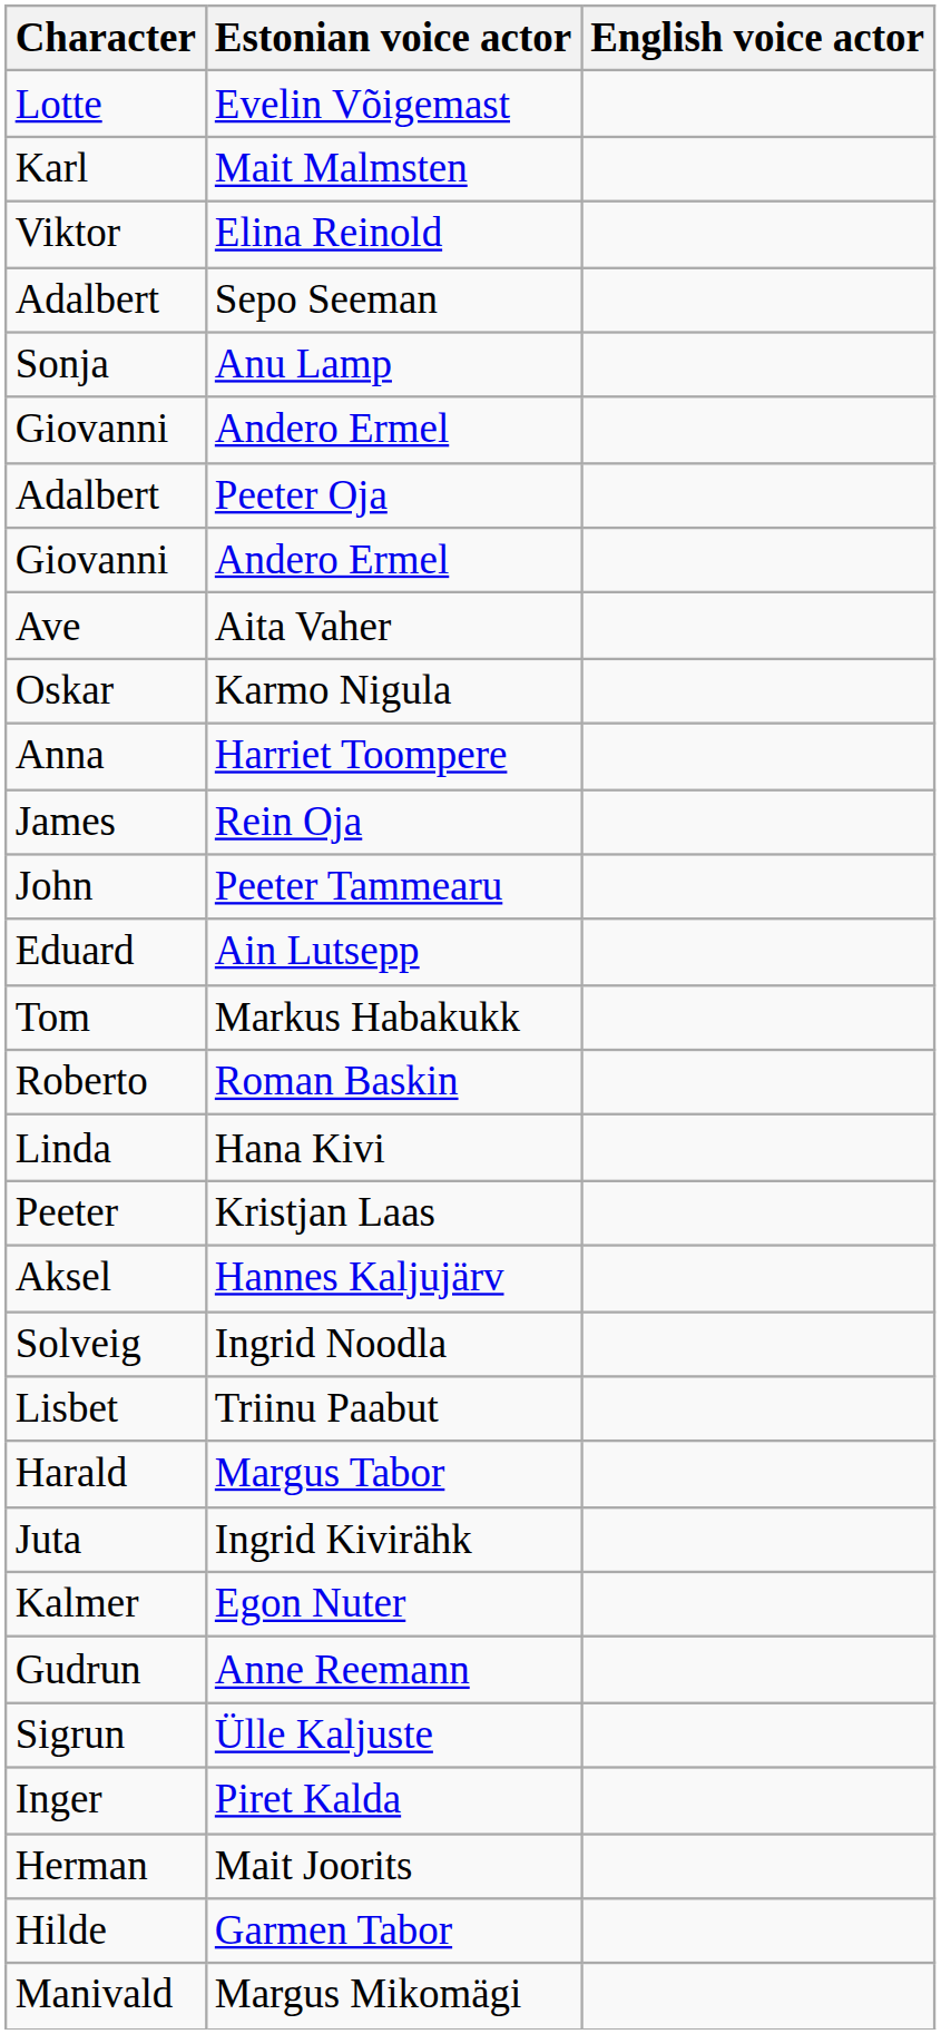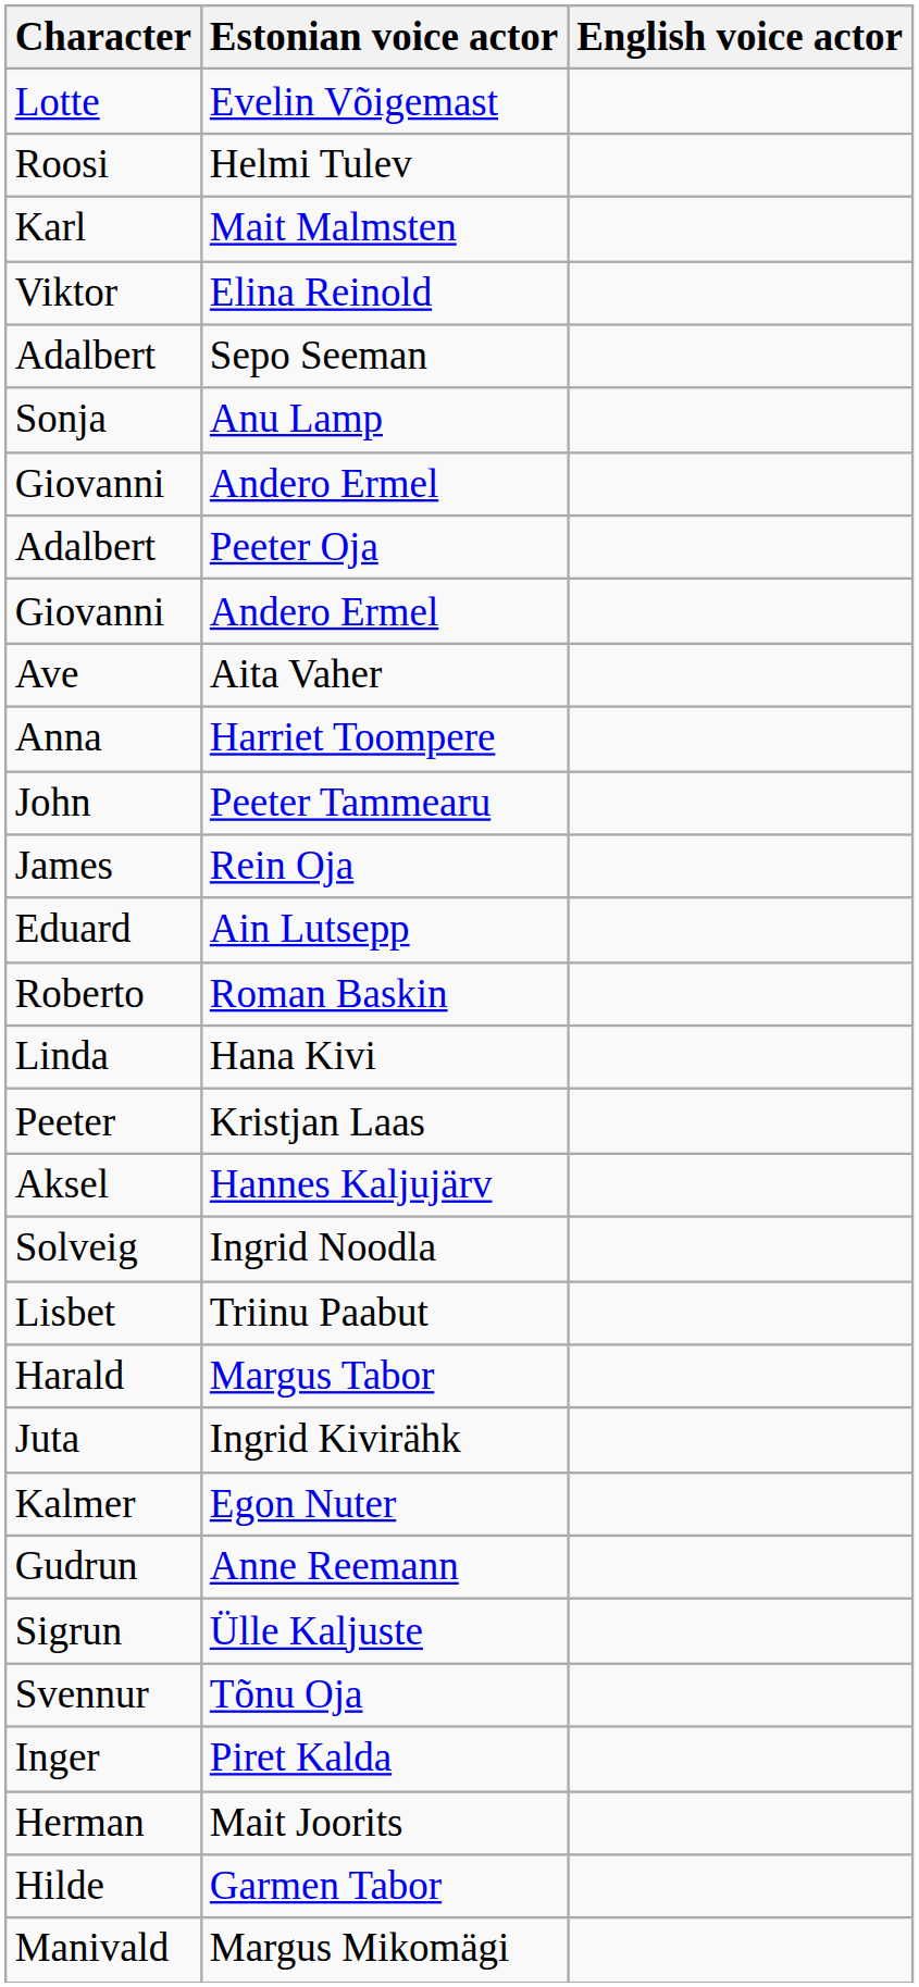+ row: Roosi | Helmi Tulev
- row: Oskar | Karmo Nigula
rows swapped: Peeter Tammearu <-> Rein Oja
- row: Tom | Markus Habakukk
+ row: Svennur | Tõnu Oja
